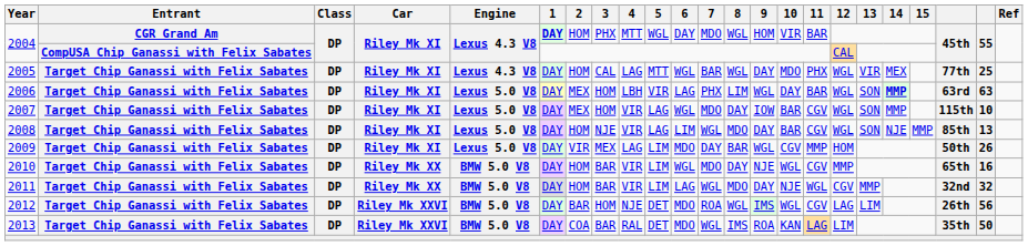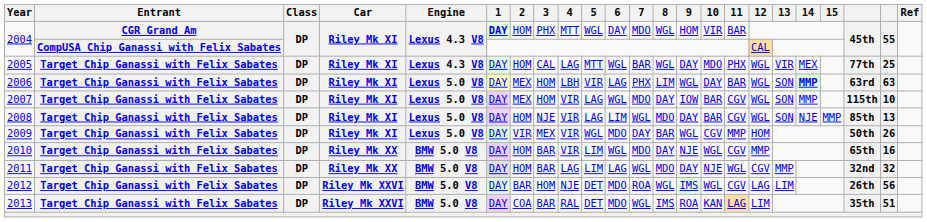2009 | 4: LAG -> VIR
2009 | 5: LIM -> WGL
2011 | 4: VIR -> LAG
2013 | column 22: 50 -> 51
